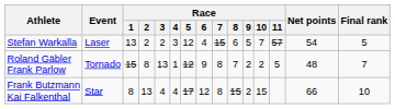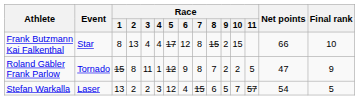rows swapped: Stefan Warkalla <-> Frank Butzmann Kai Falkenthal
Roland Gäbler Frank Parlow | Race / 3: 13 -> 11
Roland Gäbler Frank Parlow | Net points: 48 -> 47
Roland Gäbler Frank Parlow | Final rank: 7 -> 9
